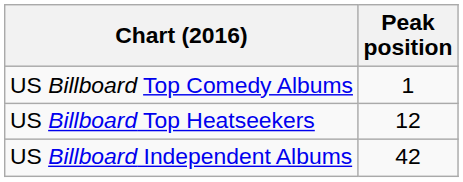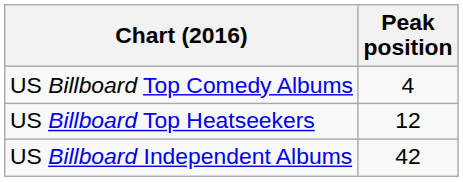US Billboard Top Comedy Albums | Peak position: 1 -> 4
